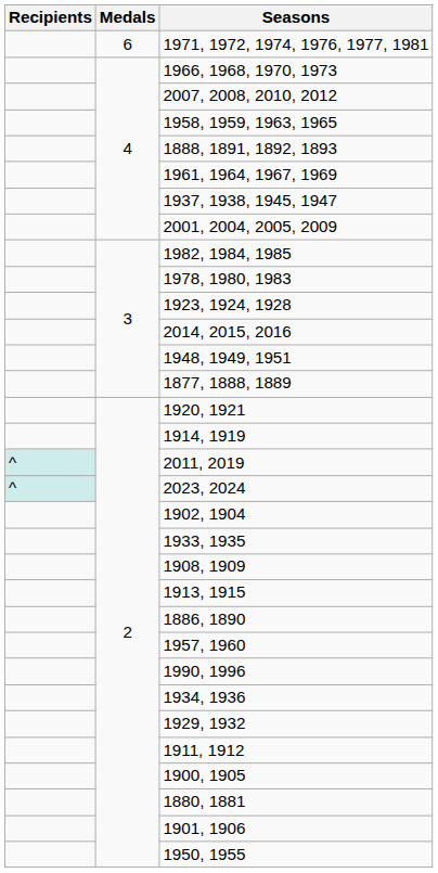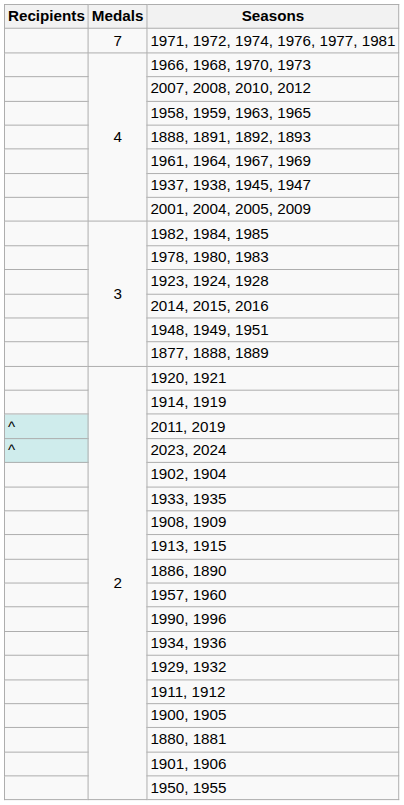1971, 1972, 1974, 1976, 1977, 1981 | Medals: 6 -> 7
